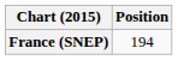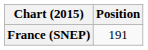France (SNEP) | Position: 194 -> 191
